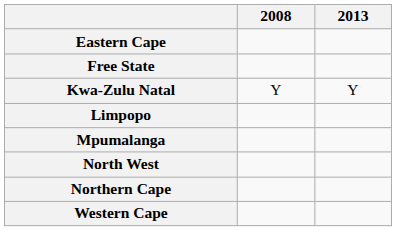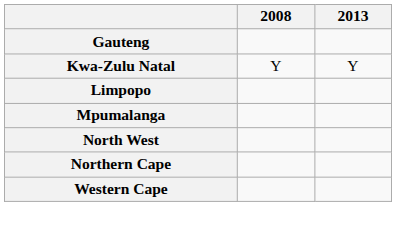- row: Eastern Cape
- row: Free State
+ row: Gauteng
